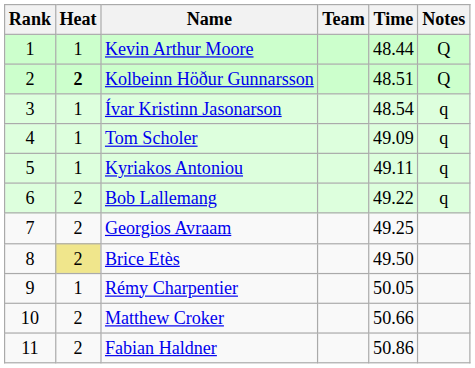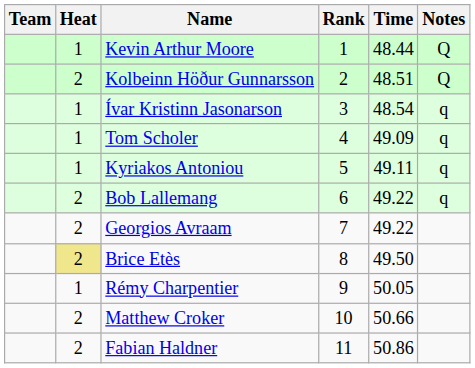columns swapped: Rank <-> Team
Kolbeinn Höður Gunnarsson | Heat: bold -> normal
Georgios Avraam | Time: 49.25 -> 49.22
